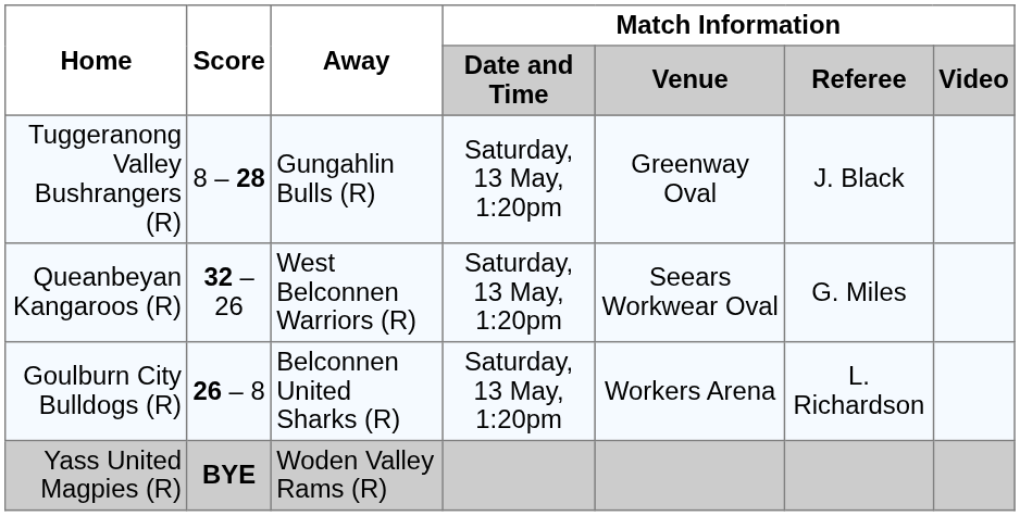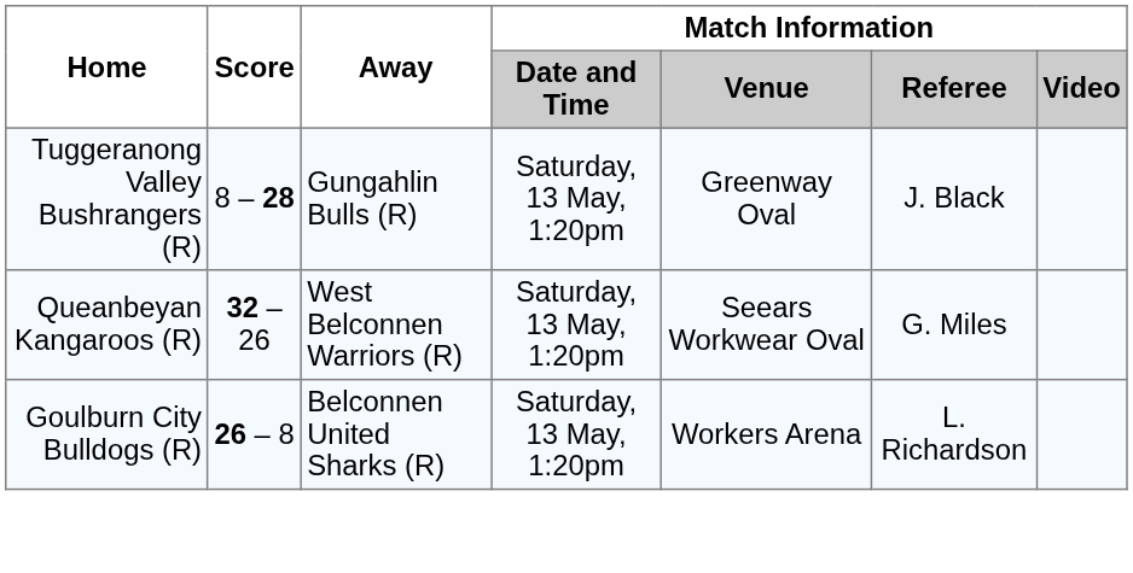- row: Yass United Magpies (R) | BYE | Woden Valley Rams (R)
